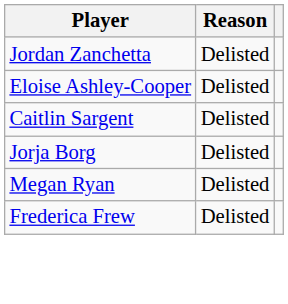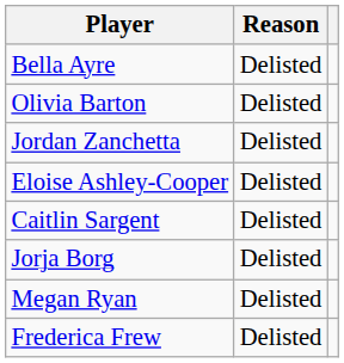+ row: Bella Ayre | Delisted
+ row: Olivia Barton | Delisted
